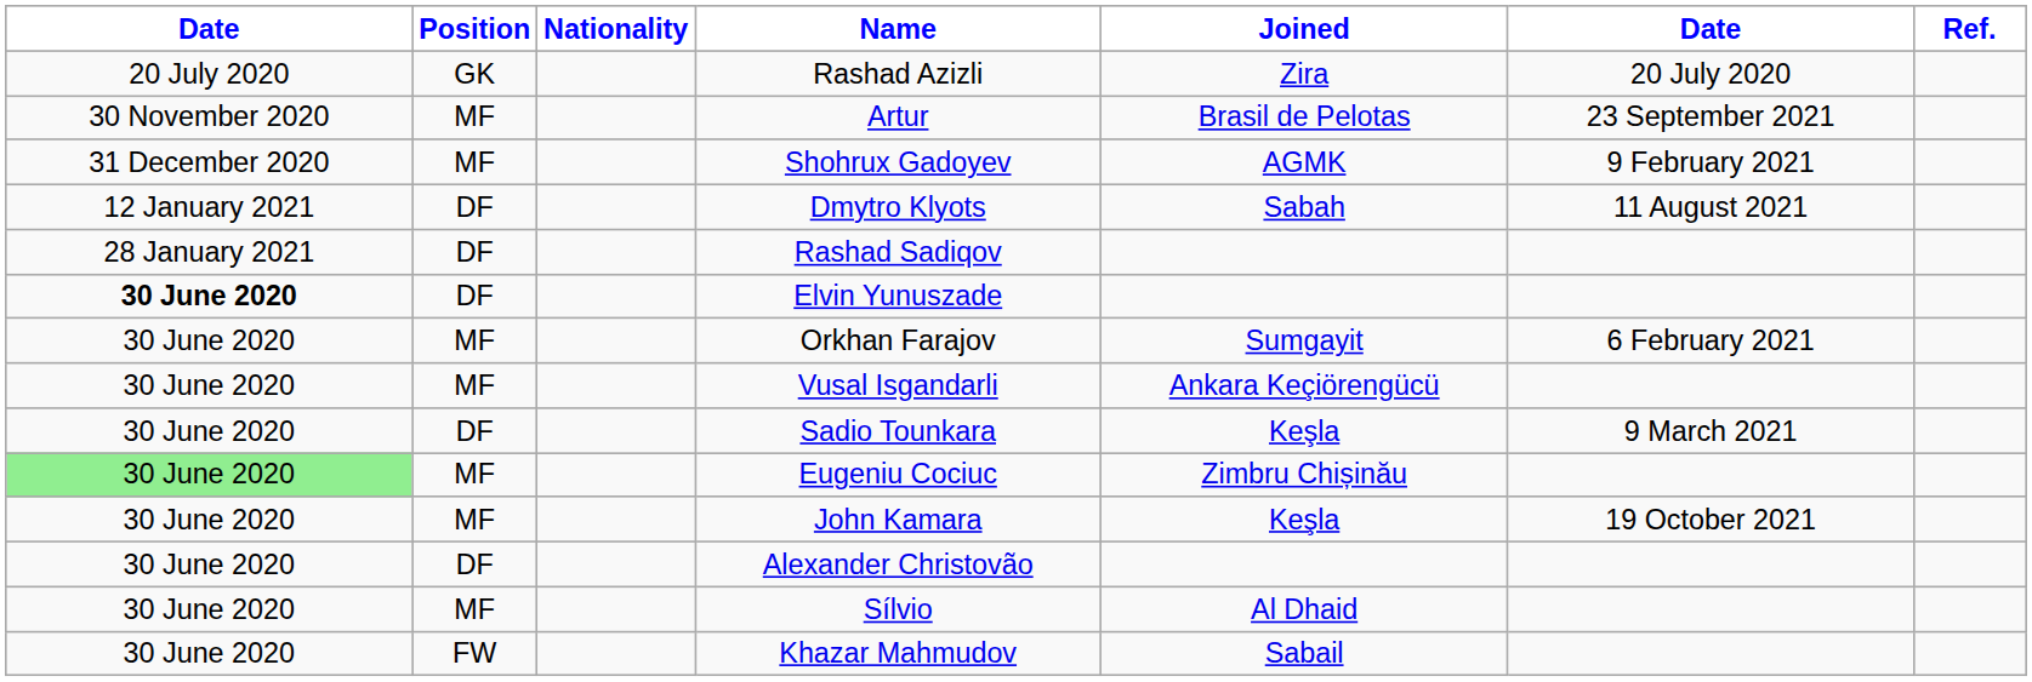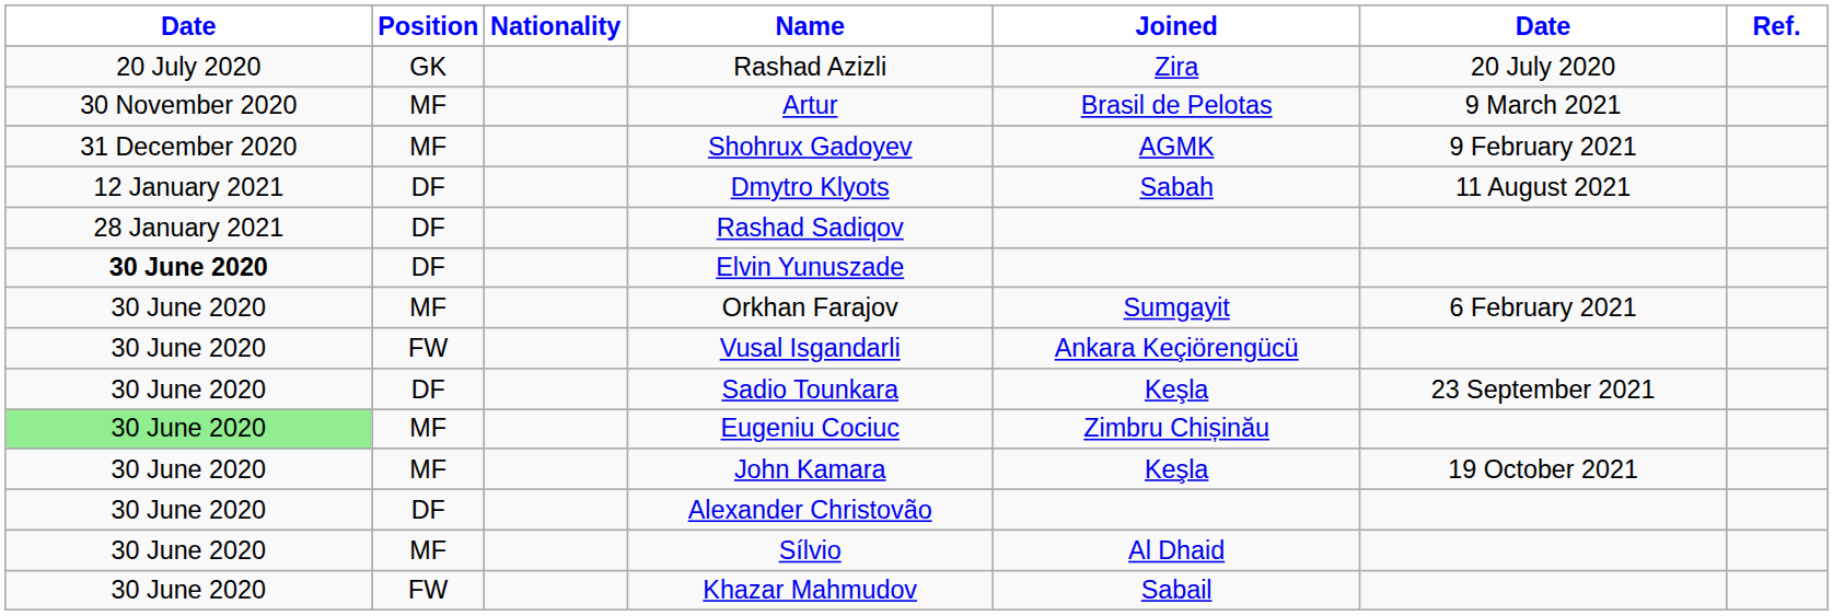Artur | column 6: 23 September 2021 -> 9 March 2021
Vusal Isgandarli | Position: MF -> FW
Sadio Tounkara | column 6: 9 March 2021 -> 23 September 2021
